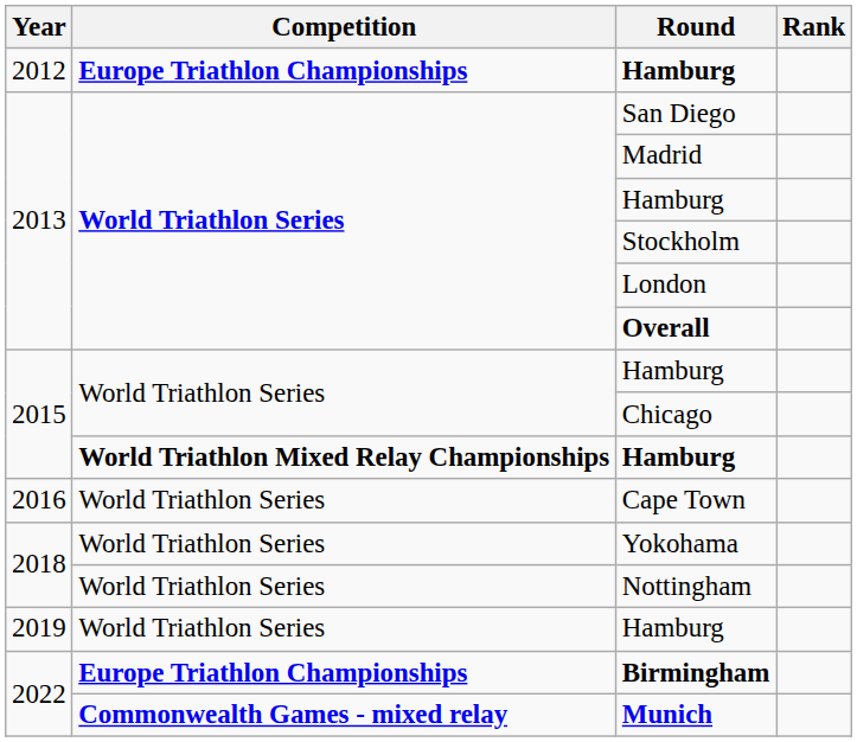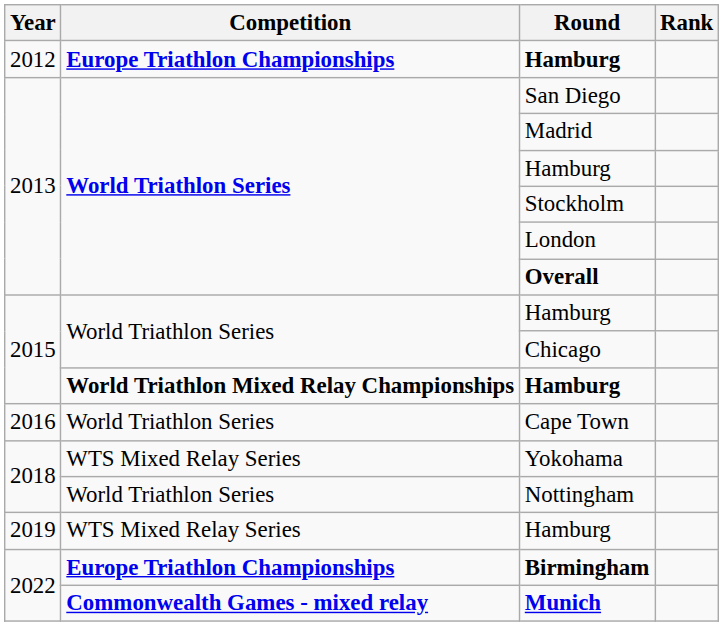Yokohama | Competition: World Triathlon Series -> WTS Mixed Relay Series
2019 / Hamburg | Competition: World Triathlon Series -> WTS Mixed Relay Series
